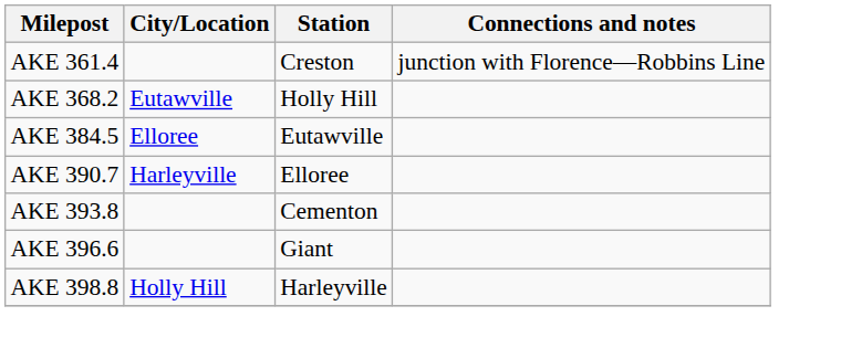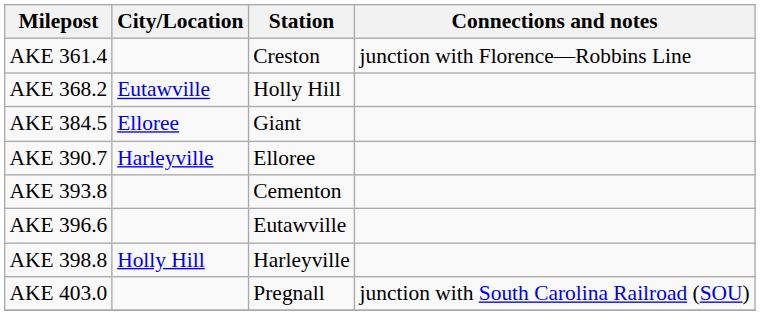AKE 384.5 | Station: Eutawville -> Giant
AKE 396.6 | Station: Giant -> Eutawville
+ row: AKE 403.0 | Pregnall | junction with South Carolina Railroad (SOU)
